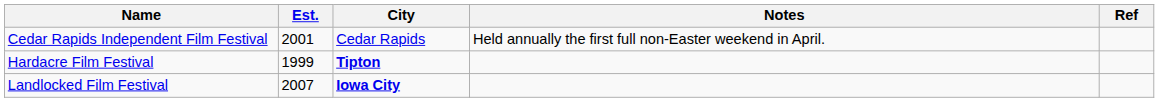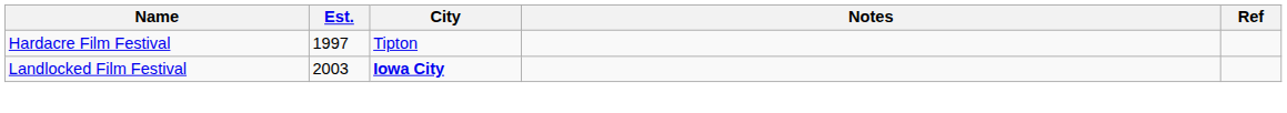- row: Cedar Rapids Independent Film Festival | 2001 | Cedar Rapids | Held annually the first full non-Easter weekend in April.
Hardacre Film Festival | Est.: 1999 -> 1997
Hardacre Film Festival | City: bold -> normal
Landlocked Film Festival | Est.: 2007 -> 2003
